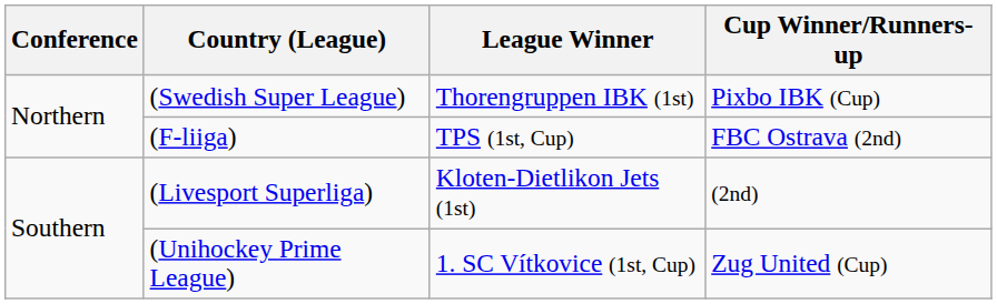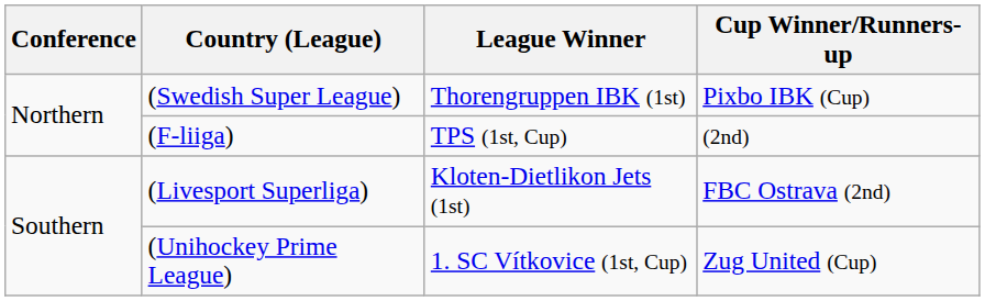(F-liiga) | Cup Winner/Runners-up: FBC Ostrava (2nd) -> (2nd)
(Livesport Superliga) | Cup Winner/Runners-up: (2nd) -> FBC Ostrava (2nd)
